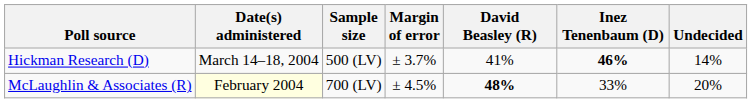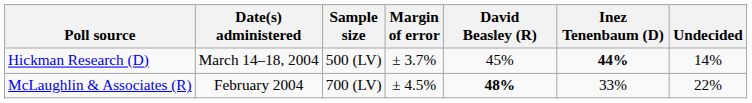Hickman Research (D) | David Beasley (R): 41% -> 45%
Hickman Research (D) | Inez Tenenbaum (D): 46% -> 44%
McLaughlin & Associates (R) | Date(s) administered: lightyellow background -> no background
McLaughlin & Associates (R) | Undecided: 20% -> 22%
